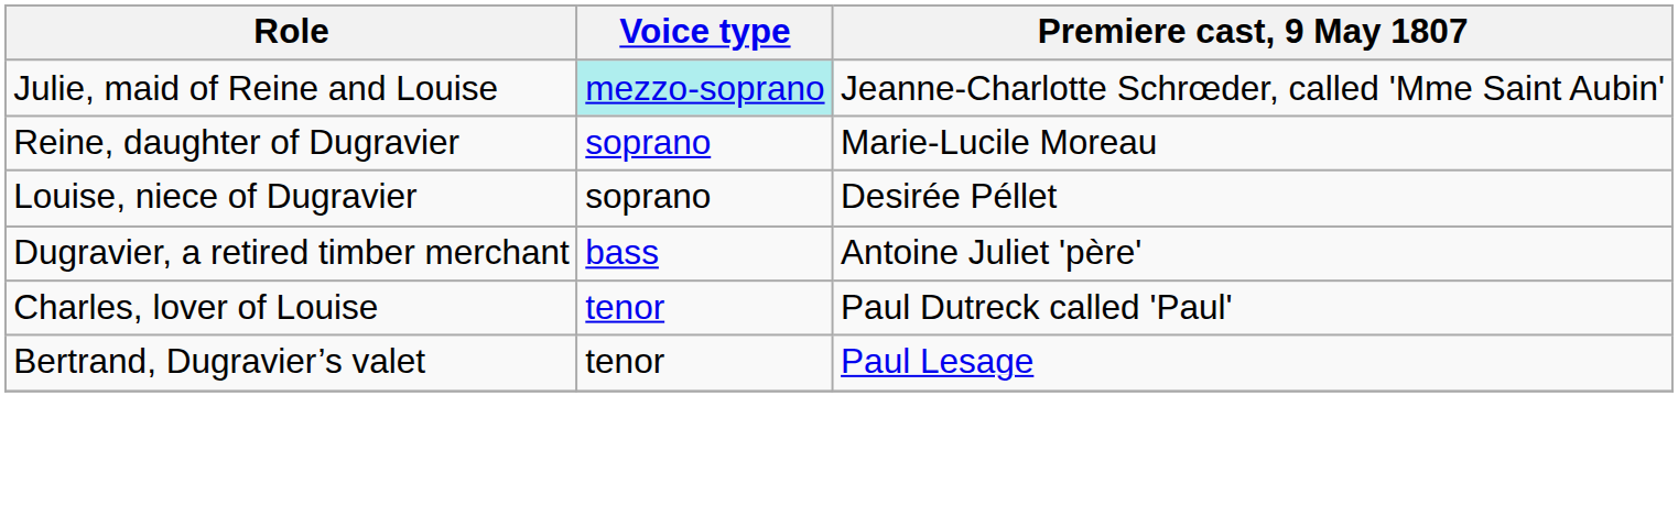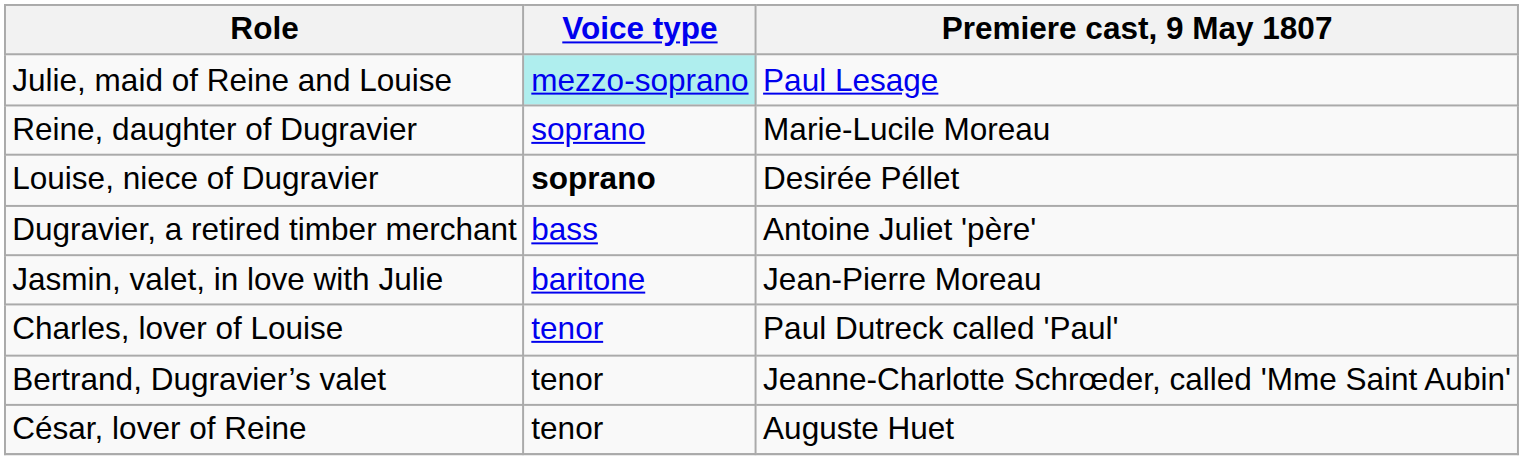Julie, maid of Reine and Louise | Premiere cast, 9 May 1807: Jeanne-Charlotte Schrœder, called 'Mme Saint Aubin' -> Paul Lesage
Louise, niece of Dugravier | Voice type: normal -> bold
+ row: Jasmin, valet, in love with Julie | baritone | Jean-Pierre Moreau
Bertrand, Dugravier’s valet | Premiere cast, 9 May 1807: Paul Lesage -> Jeanne-Charlotte Schrœder, called 'Mme Saint Aubin'
+ row: César, lover of Reine | tenor | Auguste Huet
